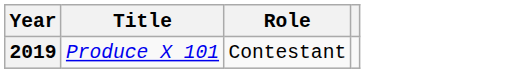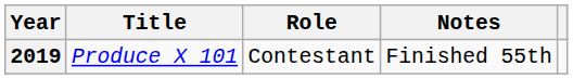+ column: Notes | Finished 55th
